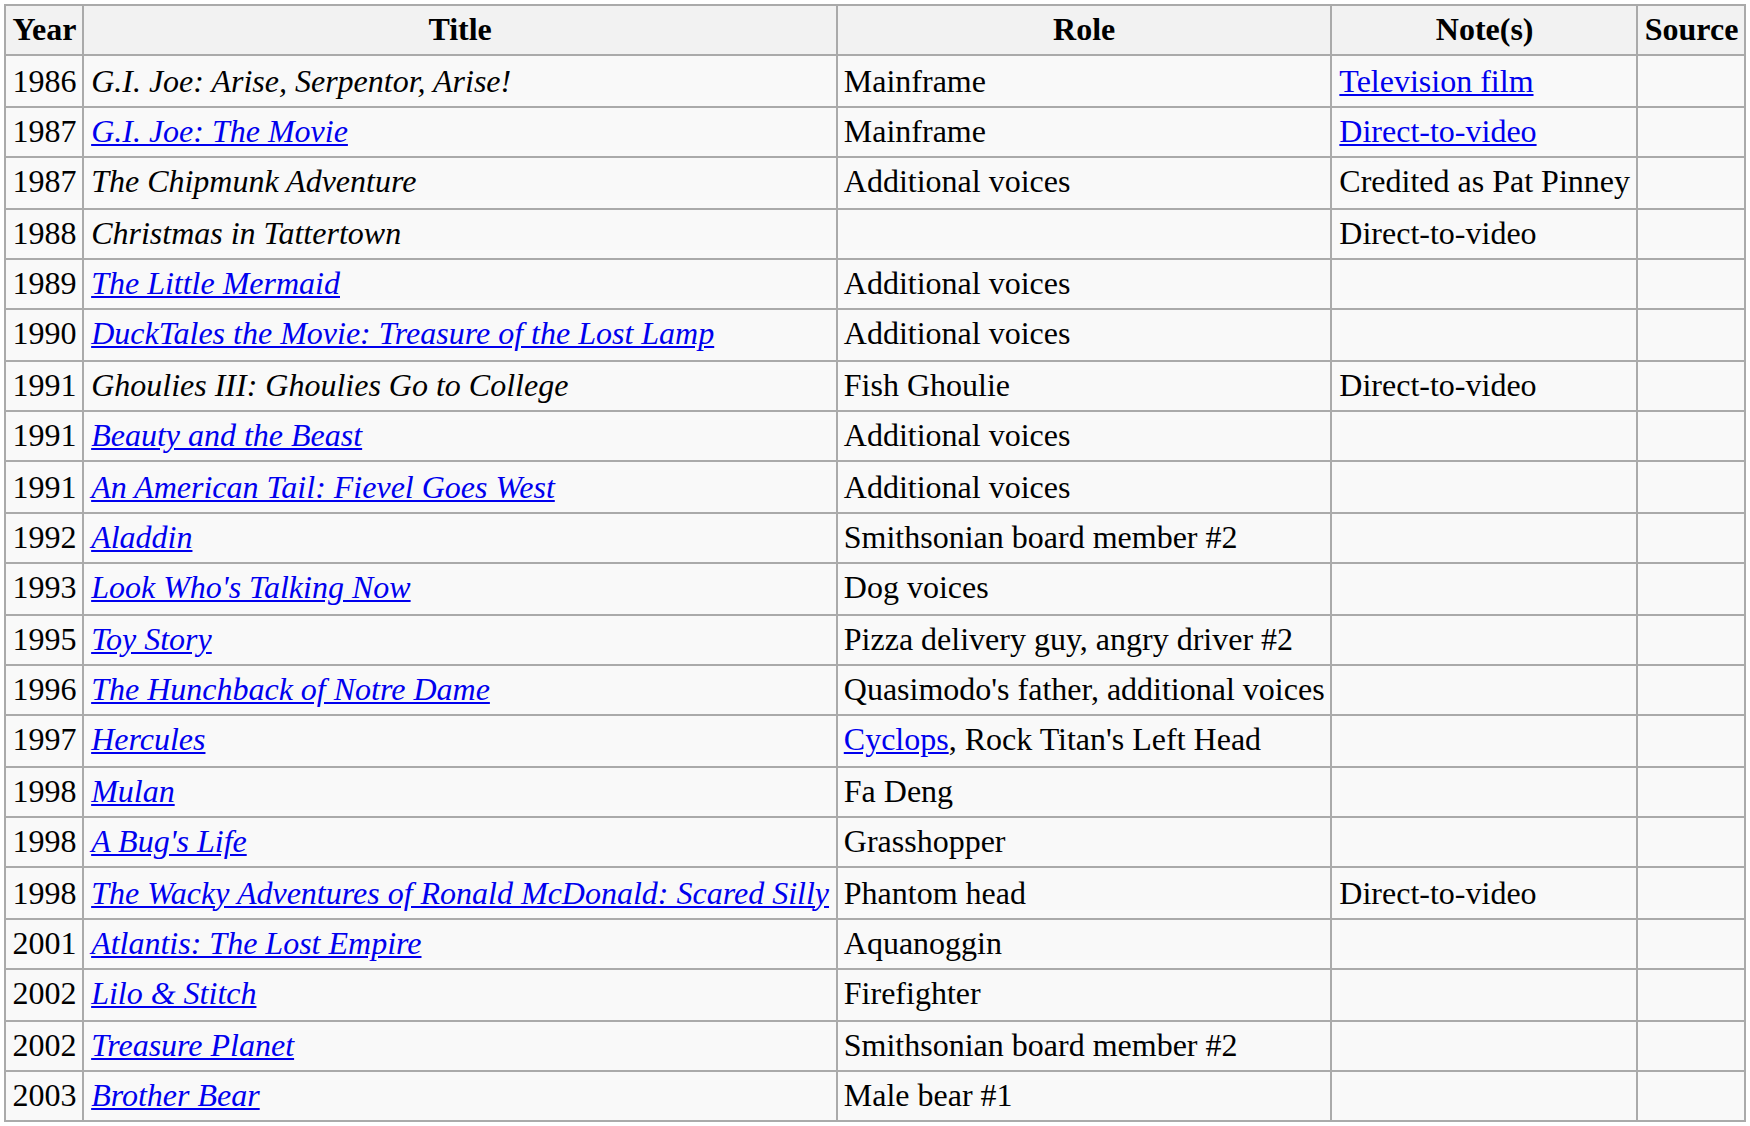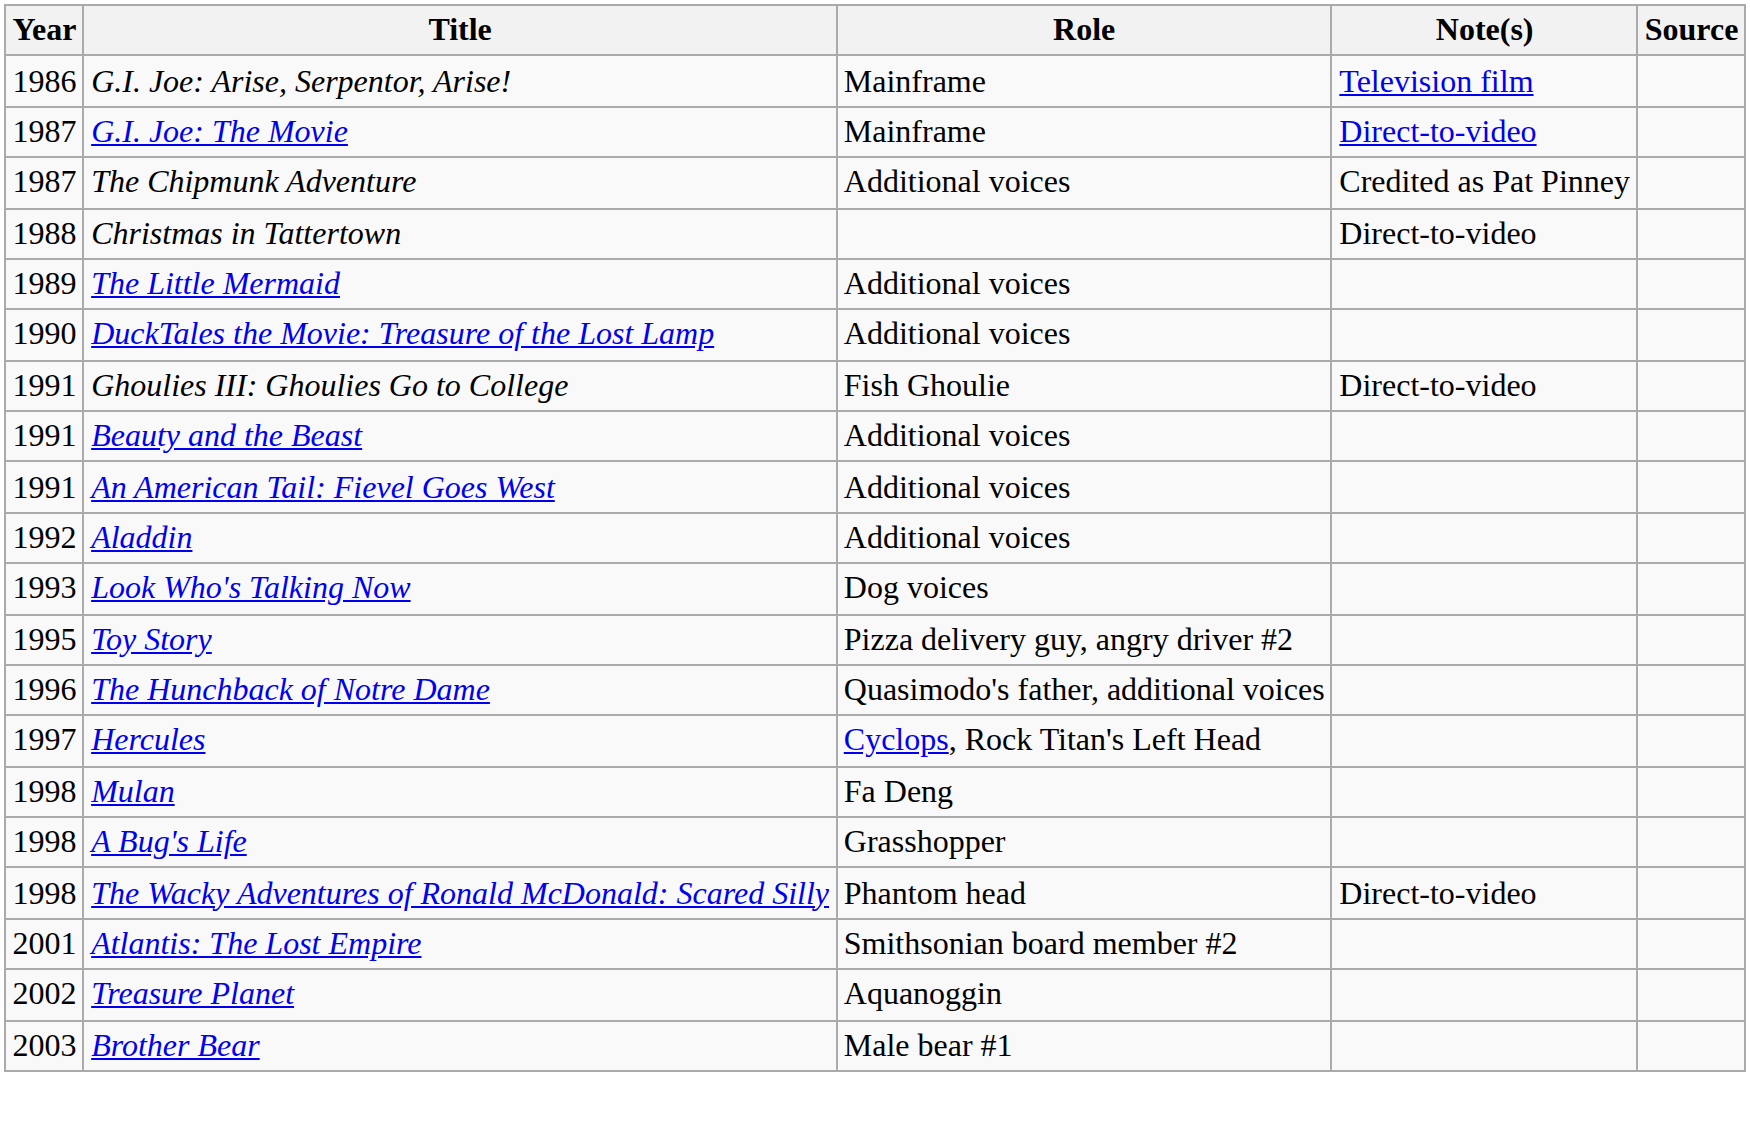Aladdin | Role: Smithsonian board member #2 -> Additional voices
Atlantis: The Lost Empire | Role: Aquanoggin -> Smithsonian board member #2
- row: 2002 | Lilo & Stitch | Firefighter
Treasure Planet | Role: Smithsonian board member #2 -> Aquanoggin
